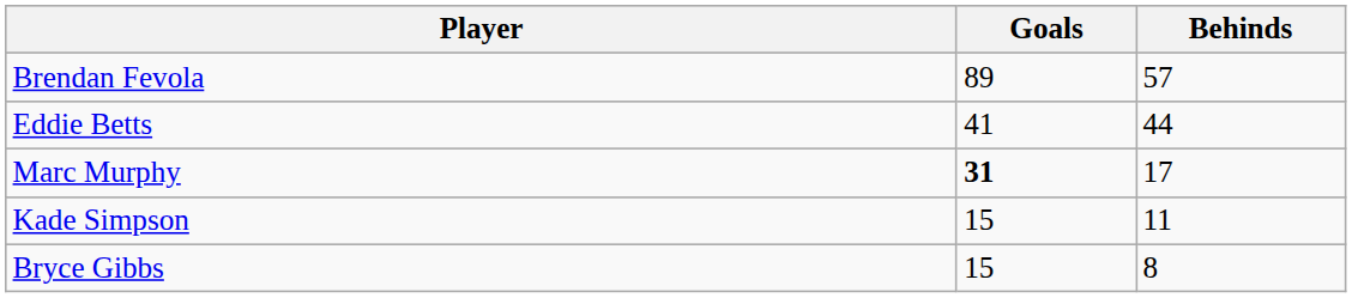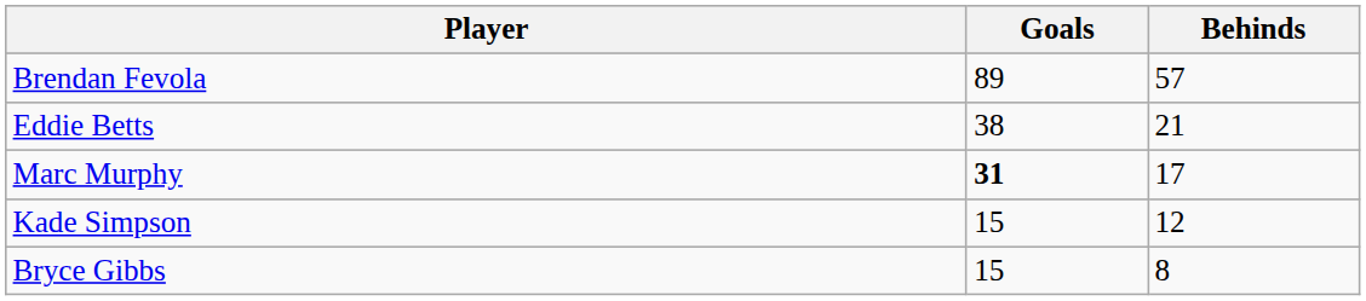Eddie Betts | Goals: 41 -> 38
Eddie Betts | Behinds: 44 -> 21
Kade Simpson | Behinds: 11 -> 12
